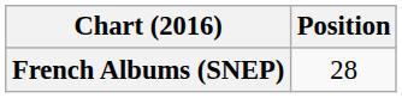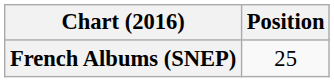French Albums (SNEP) | Position: 28 -> 25
